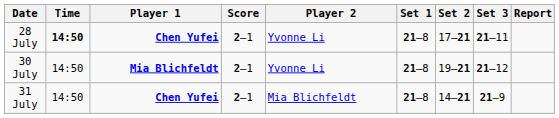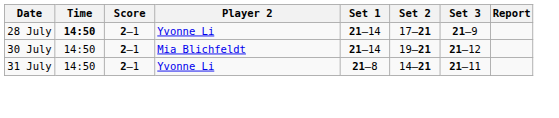- column: Player 1 | Chen Yufei | Mia Blichfeldt | Chen Yufei
28 July | Set 1: 21–8 -> 21–14
28 July | Set 3: 21–11 -> 21–9
30 July | Player 2: Yvonne Li -> Mia Blichfeldt
30 July | Set 1: 21–8 -> 21–14
31 July | Player 2: Mia Blichfeldt -> Yvonne Li
31 July | Set 3: 21–9 -> 21–11
